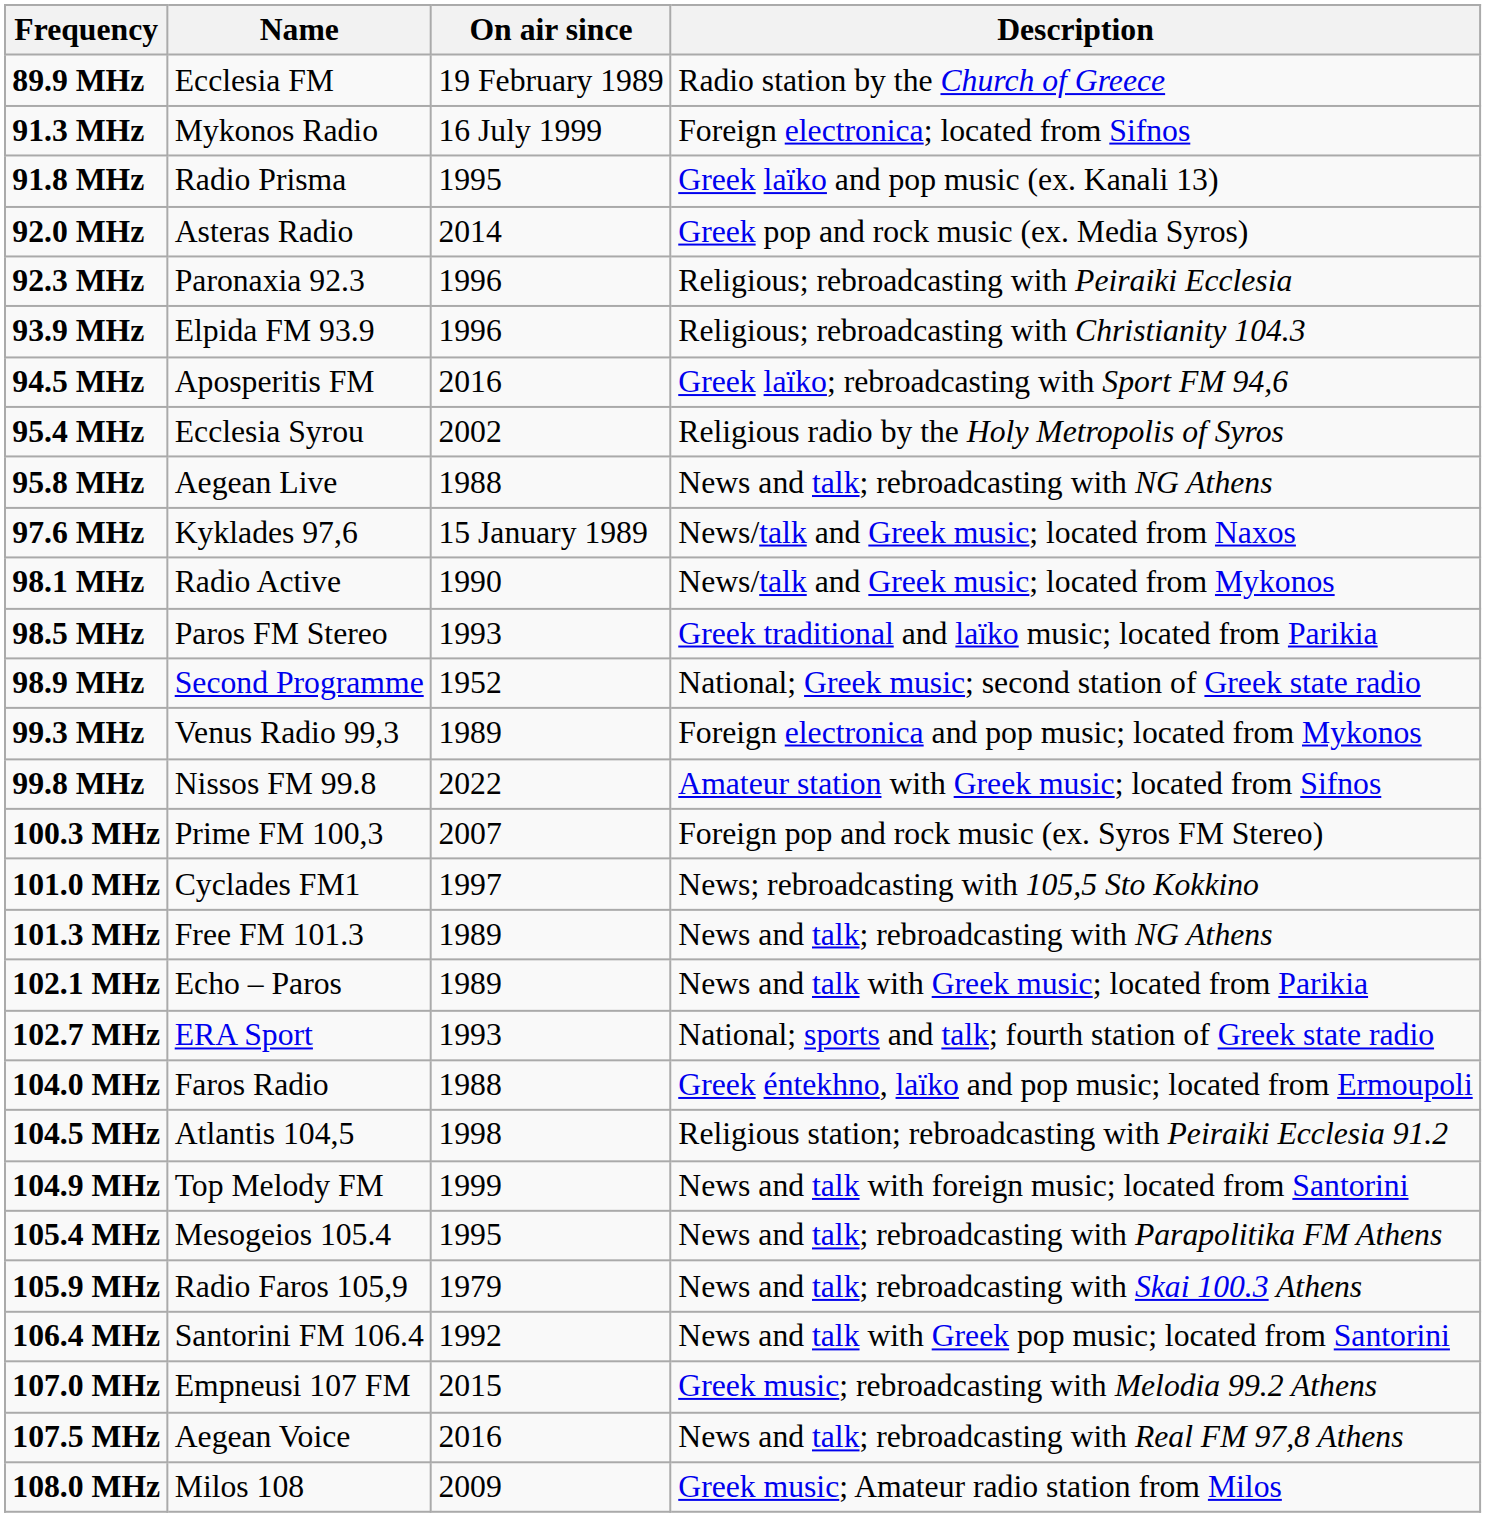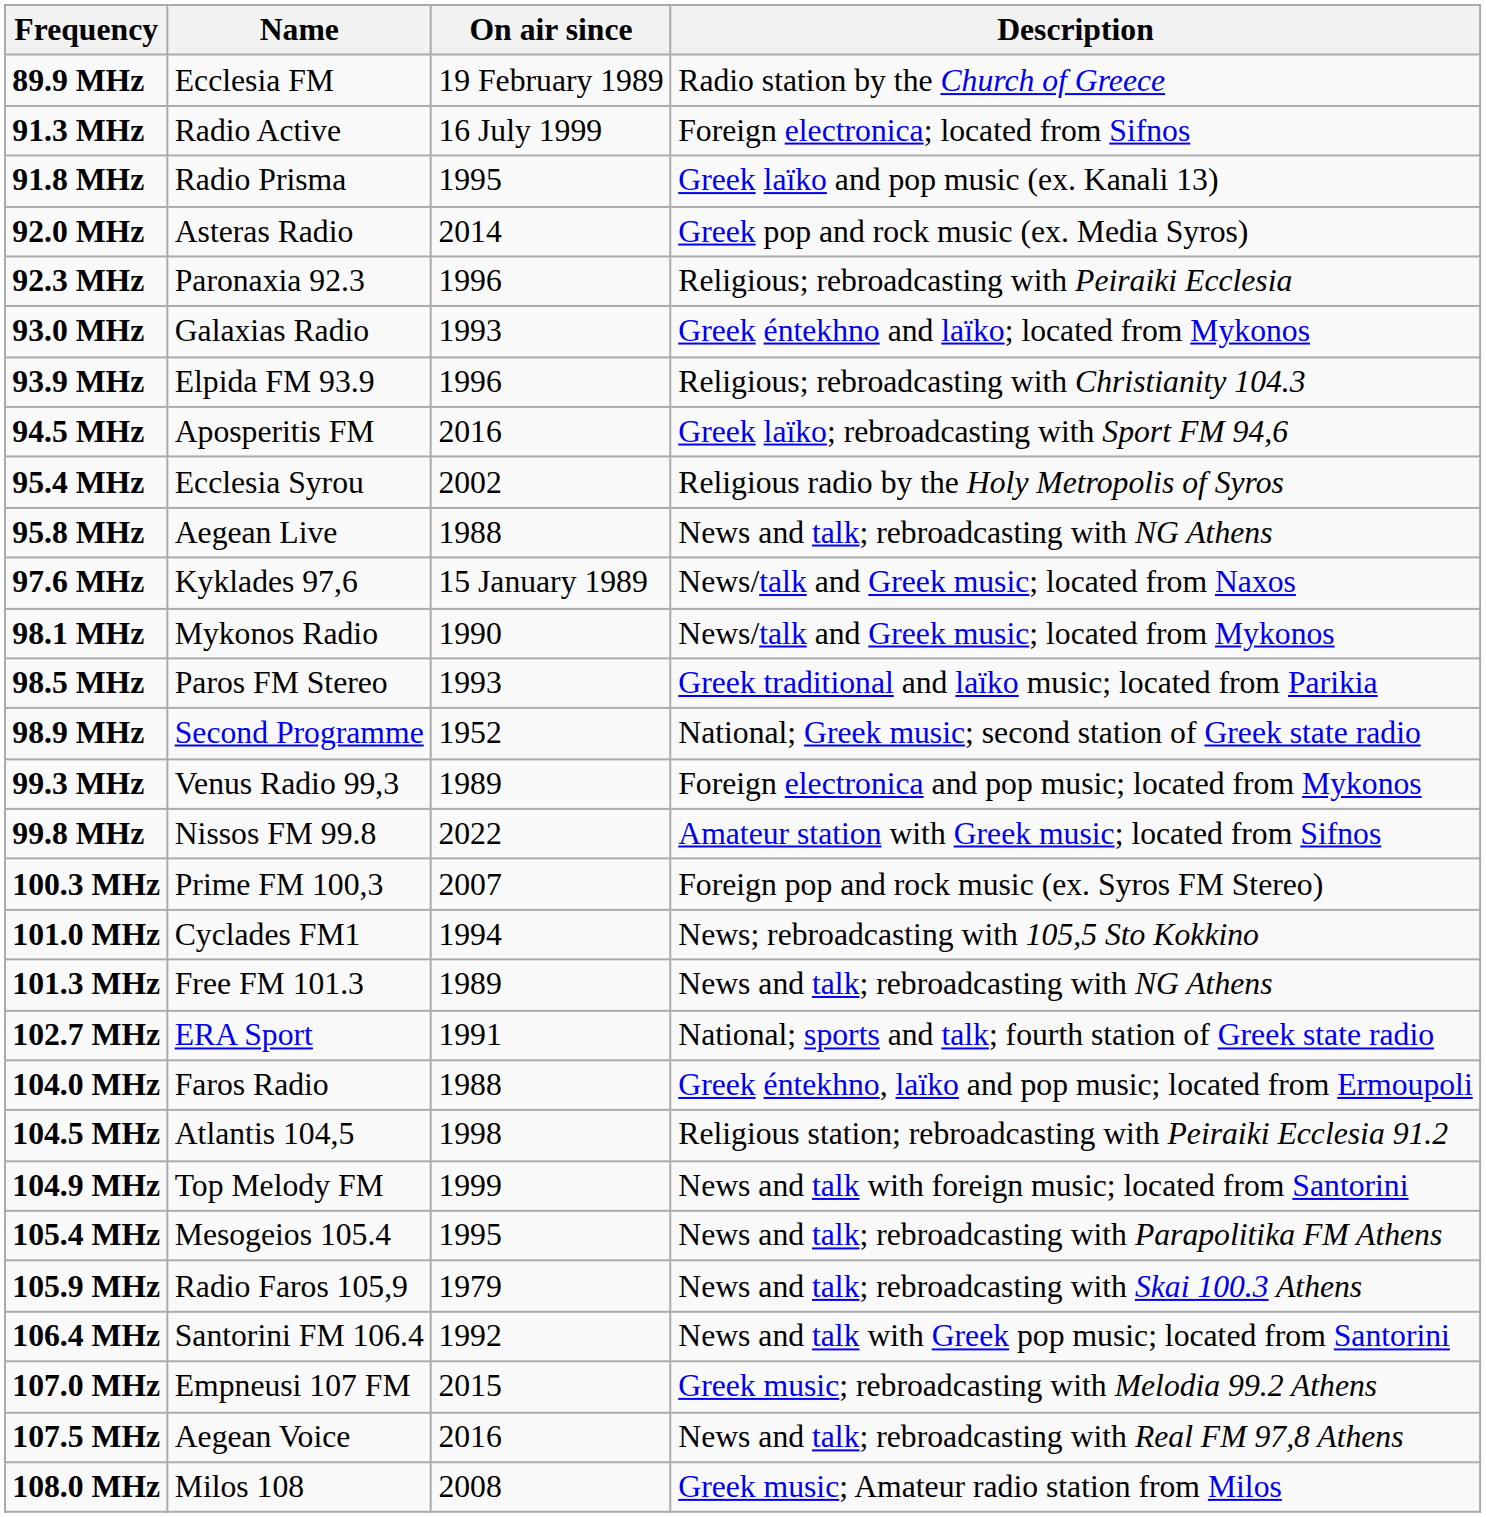91.3 MHz | Name: Mykonos Radio -> Radio Active
+ row: 93.0 MHz | Galaxias Radio | 1993 | Greek éntekhno and laïko; located from Mykonos
98.1 MHz | Name: Radio Active -> Mykonos Radio
101.0 MHz | On air since: 1997 -> 1994
- row: 102.1 MHz | Echo – Paros | 1989 | News and talk with Greek music; located from Parikia
102.7 MHz | On air since: 1993 -> 1991
108.0 MHz | On air since: 2009 -> 2008
